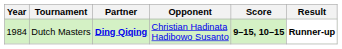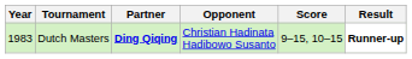Dutch Masters | Year: 1984 -> 1983
Dutch Masters | Score: bold -> normal
